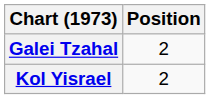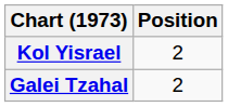rows swapped: Kol Yisrael <-> Galei Tzahal
